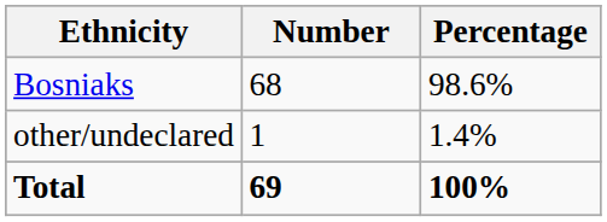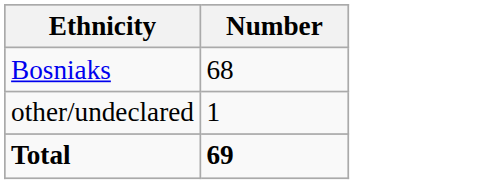- column: Percentage | 98.6% | 1.4% | 100%
